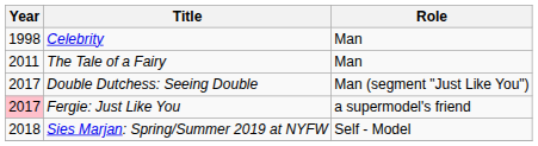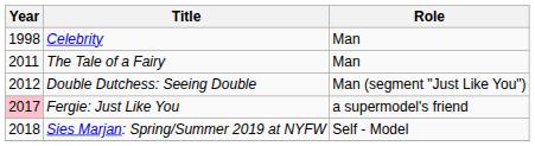Double Dutchess: Seeing Double | Year: 2017 -> 2012
